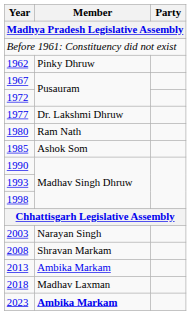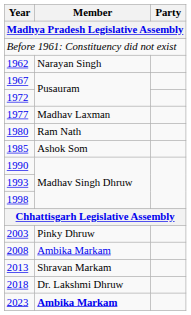1962 | Member: Pinky Dhruw -> Narayan Singh
1977 | Member: Dr. Lakshmi Dhruw -> Madhav Laxman
2003 | Member: Narayan Singh -> Pinky Dhruw
2008 | Member: Shravan Markam -> Ambika Markam
2013 | Member: Ambika Markam -> Shravan Markam
2018 | Member: Madhav Laxman -> Dr. Lakshmi Dhruw
